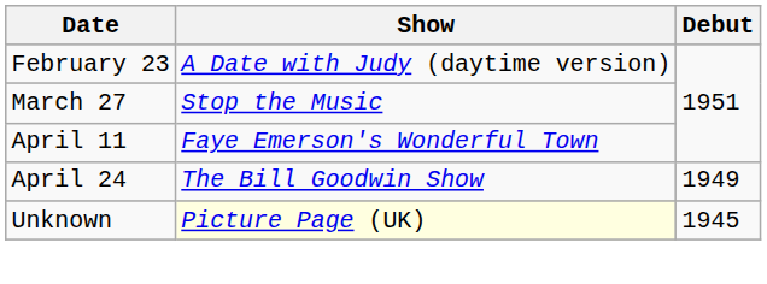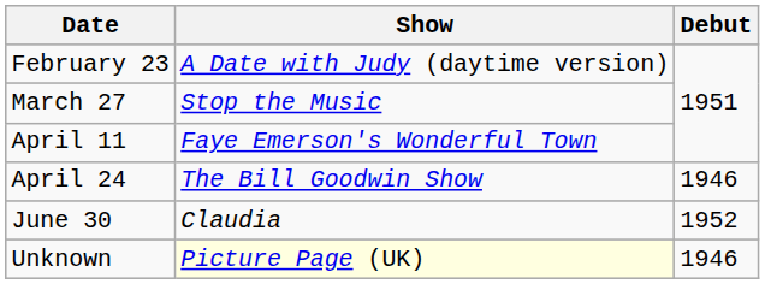April 24 | Debut: 1949 -> 1946
+ row: June 30 | Claudia | 1952
Unknown | Debut: 1945 -> 1946
